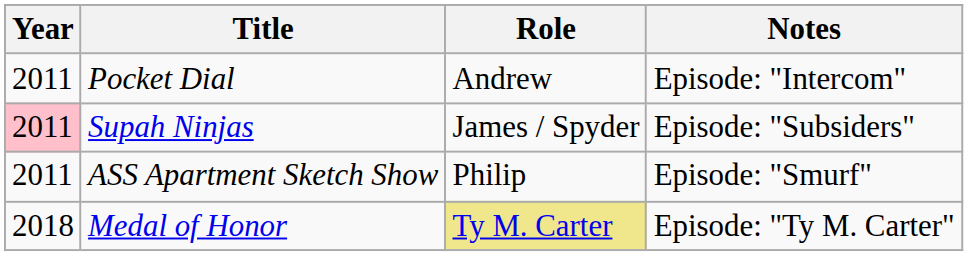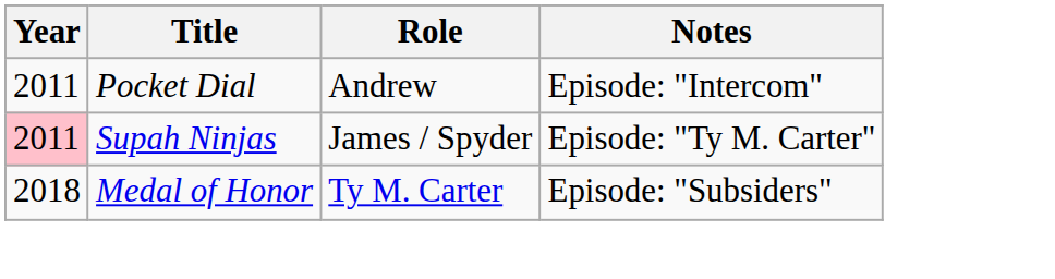Supah Ninjas | Notes: Episode: "Subsiders" -> Episode: "Ty M. Carter"
- row: 2011 | ASS Apartment Sketch Show | Philip | Episode: "Smurf"
Medal of Honor | Role: khaki background -> no background
Medal of Honor | Notes: Episode: "Ty M. Carter" -> Episode: "Subsiders"
